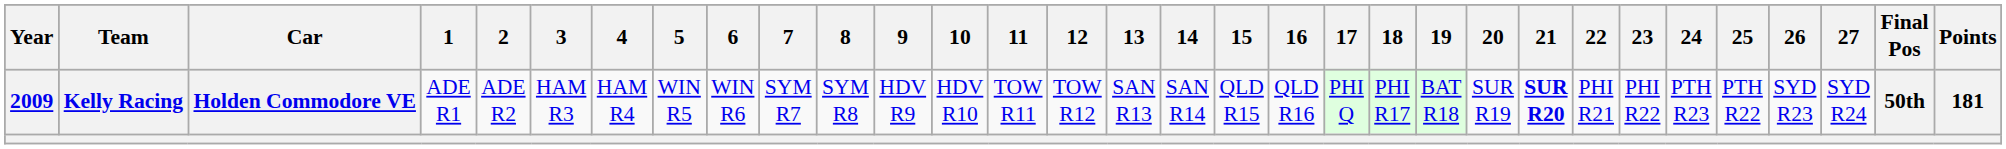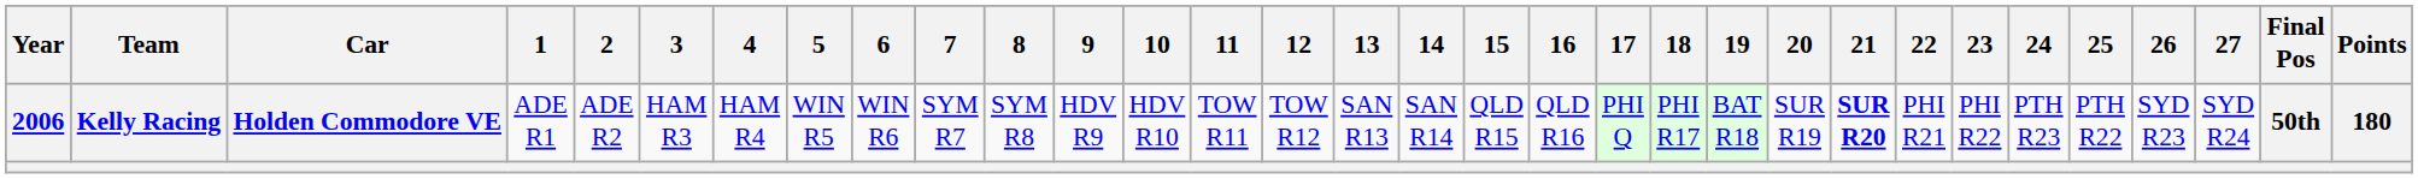Kelly Racing | Year: 2009 -> 2006
Kelly Racing | Points: 181 -> 180
